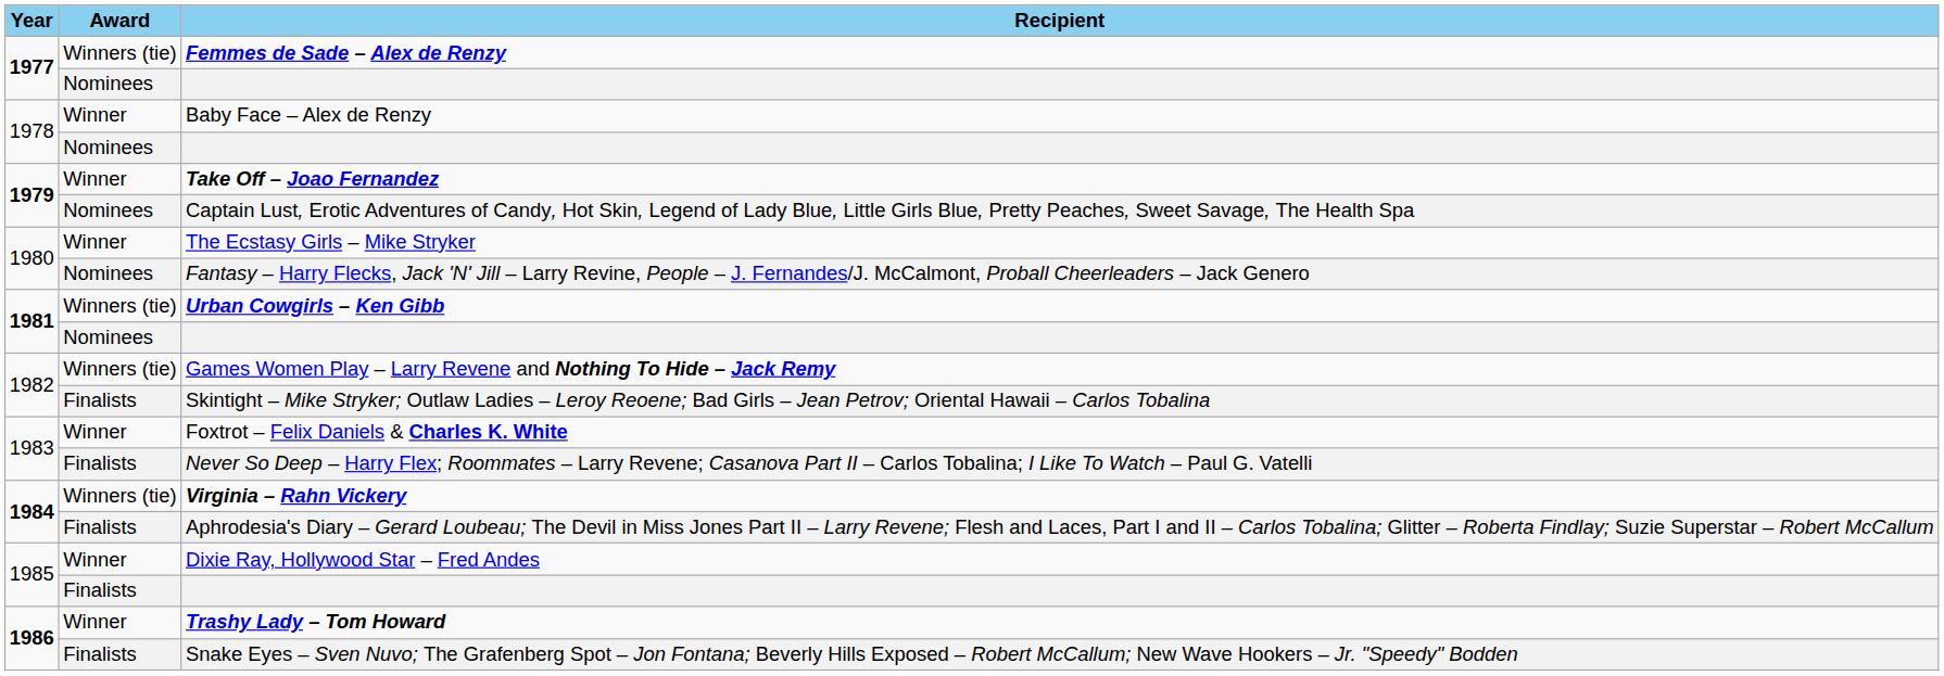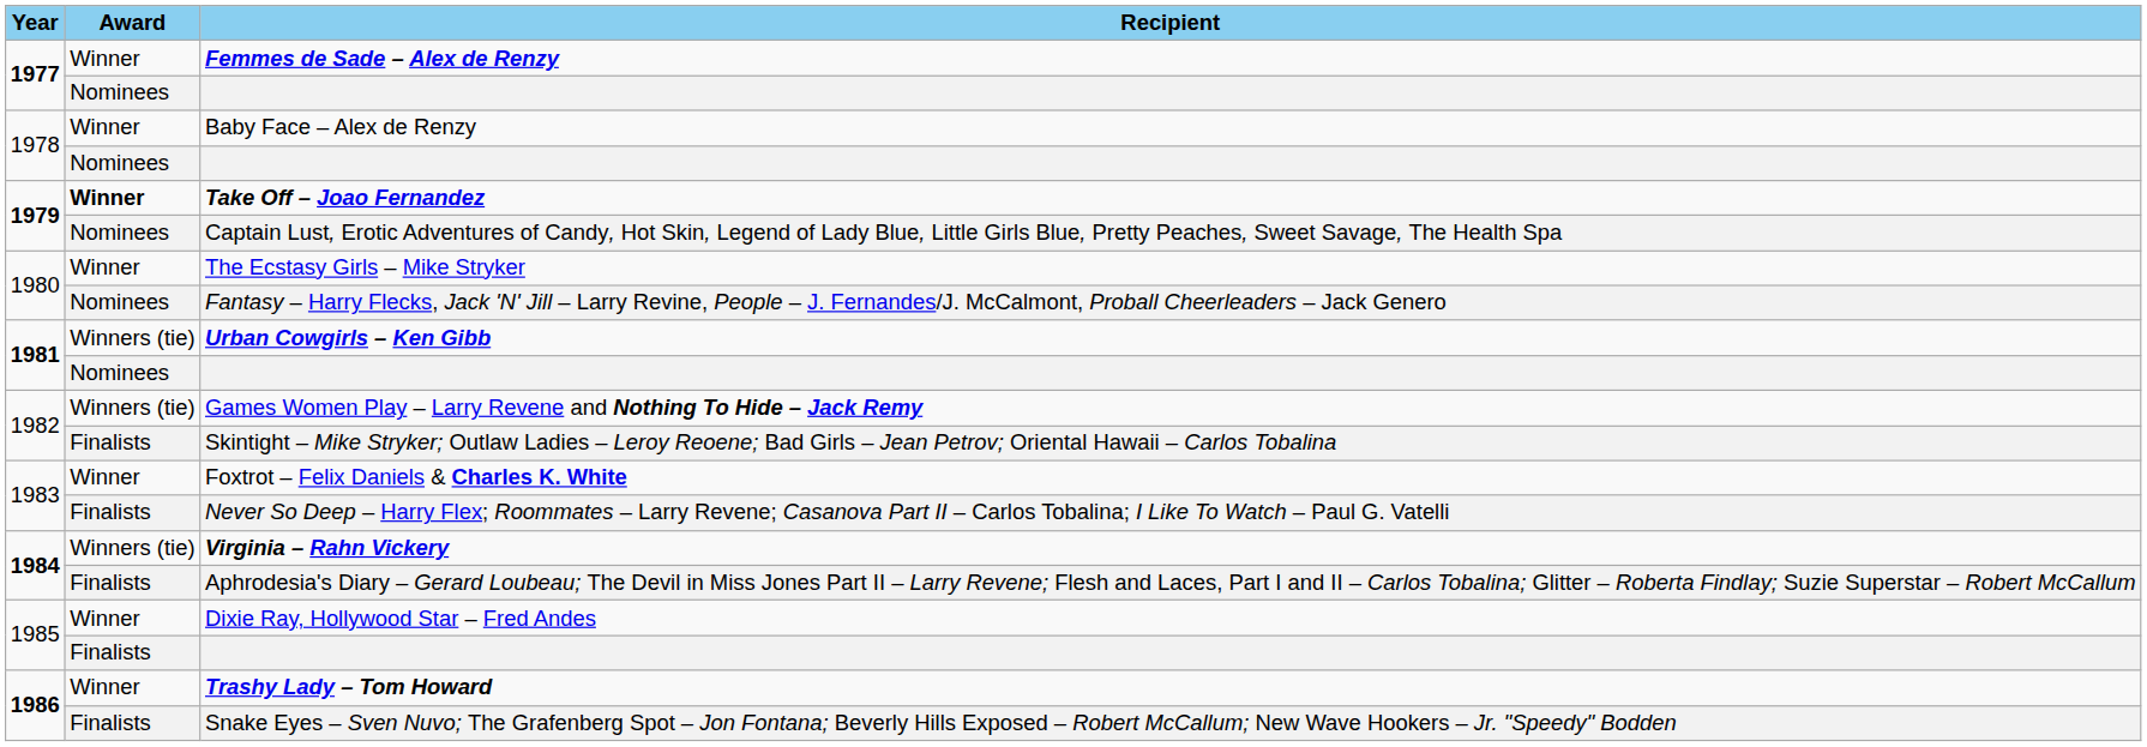Femmes de Sade – Alex de Renzy | Award: Winners (tie) -> Winner
Take Off – Joao Fernandez | Award: normal -> bold
